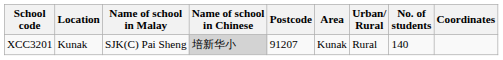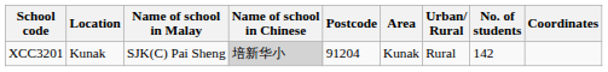XCC3201 | Postcode: 91207 -> 91204
XCC3201 | No. of students: 140 -> 142
